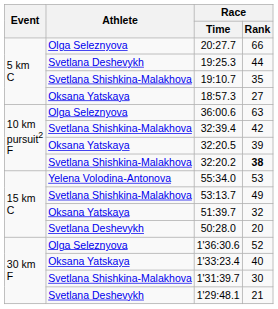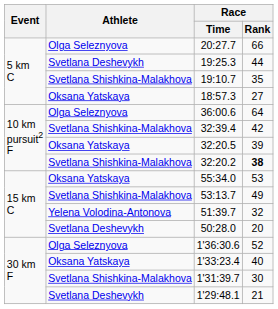36:00.6 | Race / Rank: 63 -> 64
55:34.0 | Athlete: Yelena Volodina-Antonova -> Oksana Yatskaya
51:39.7 | Athlete: Oksana Yatskaya -> Yelena Volodina-Antonova
